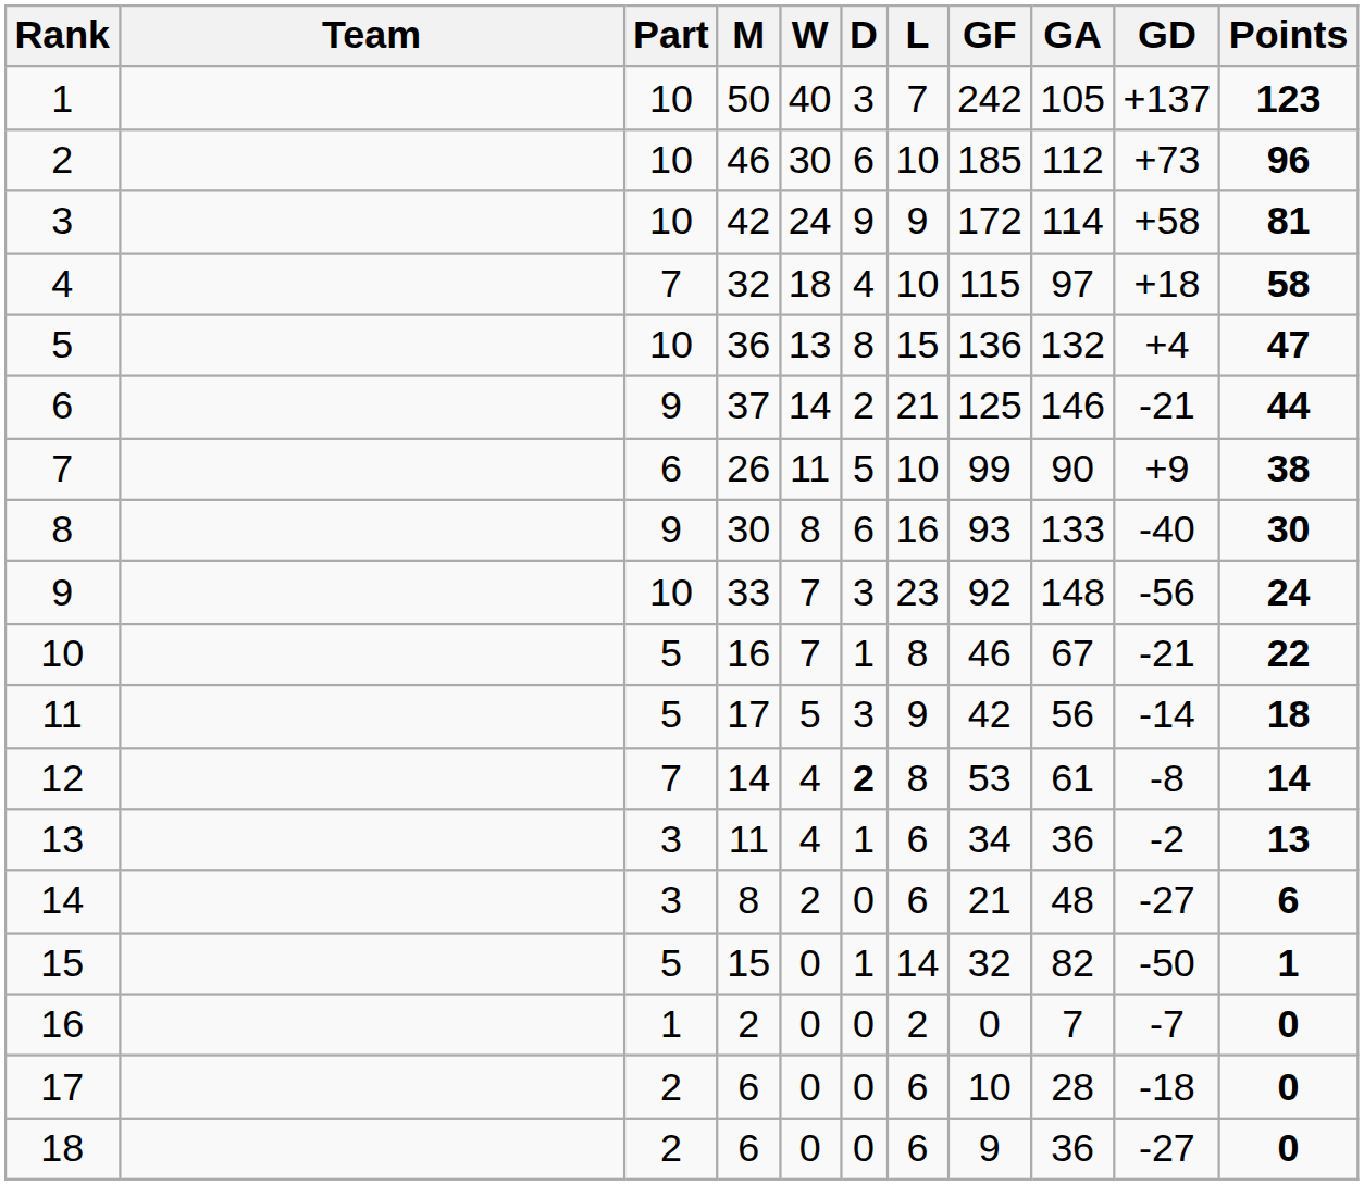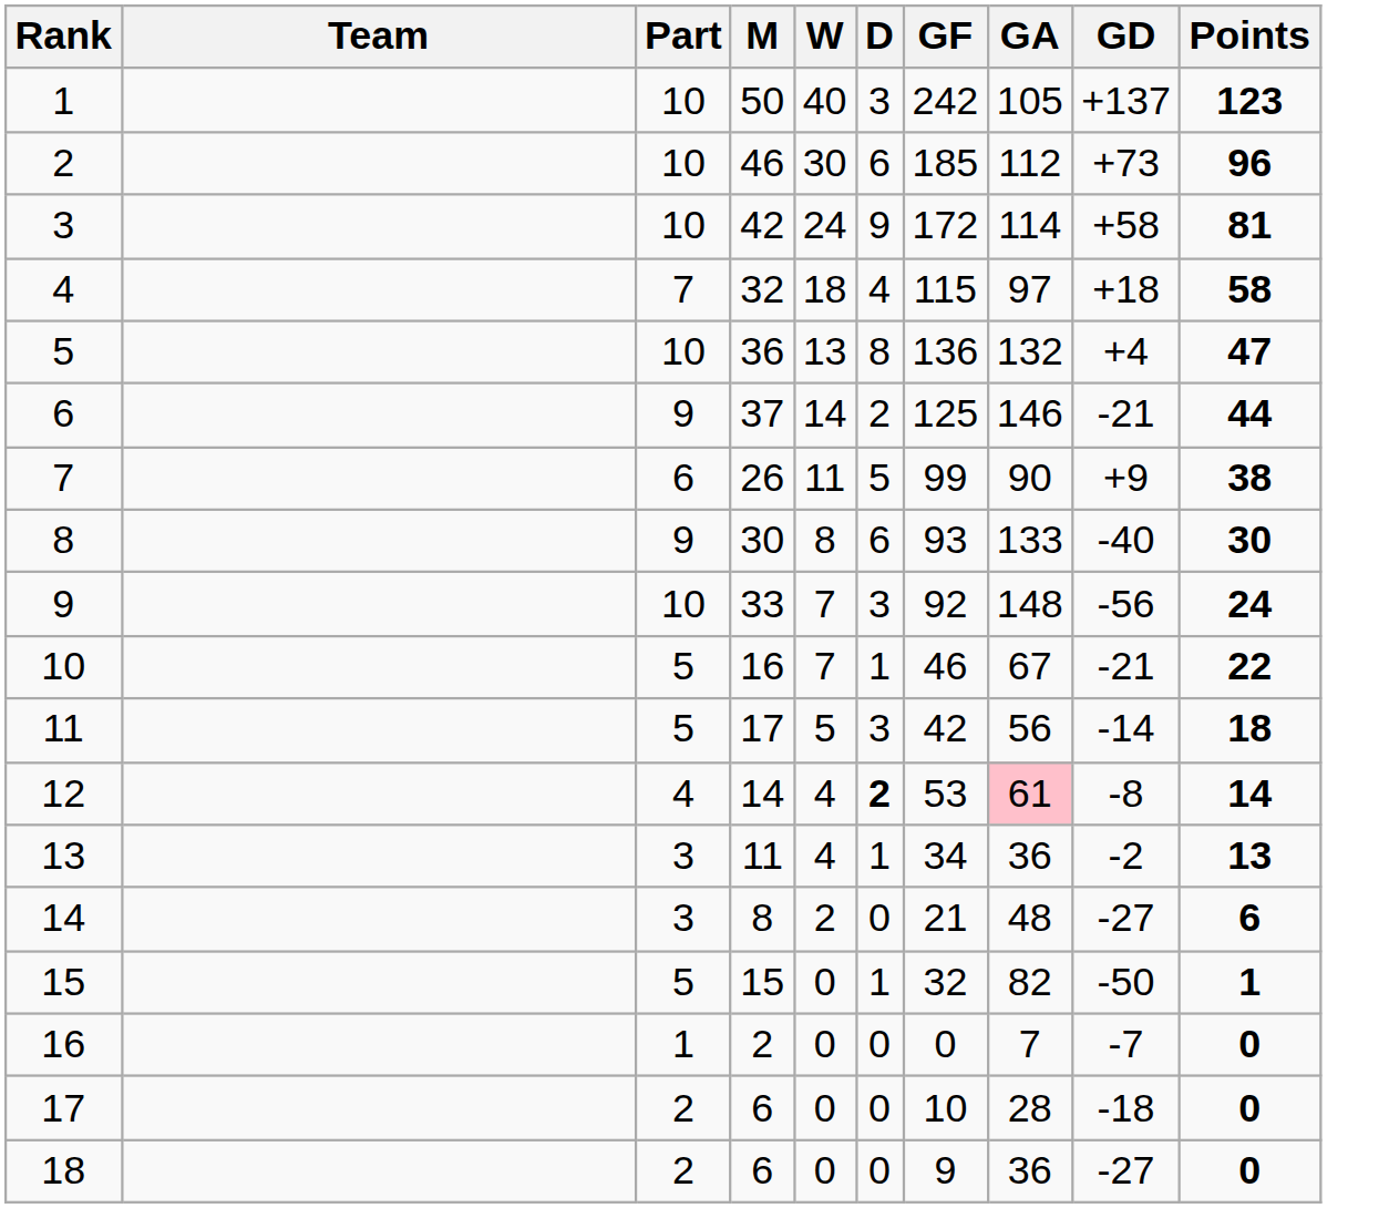- column: L | 7 | 10 | 9 | 10 | 15 | 21 | 10 | 16 | 23 | 8 | 9 | 8 | 6 | 6 | 14 | 2 | 6 | 6
12 | Part: 7 -> 4
12 | GA: no background -> pink background
